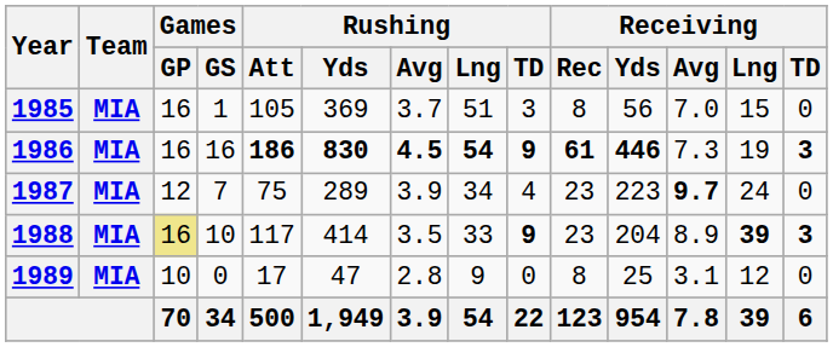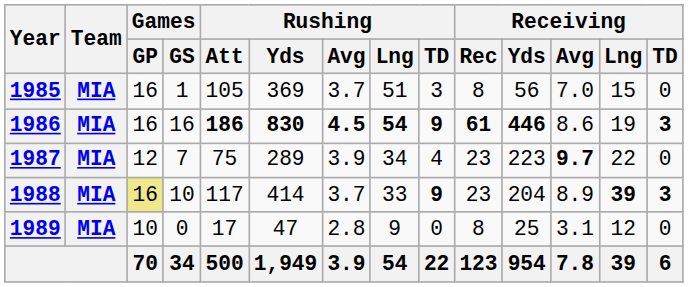1986 | Receiving / Avg: 7.3 -> 8.6
1987 | Receiving / Lng: 24 -> 22
1988 | Rushing / Avg: 3.5 -> 3.7
